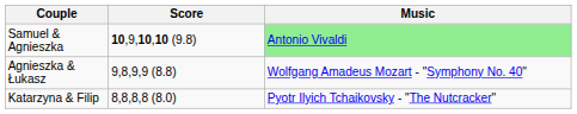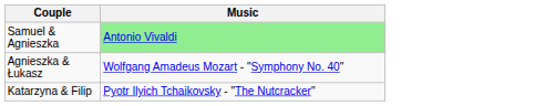- column: Score | 10,9,10,10 (9.8) | 9,8,9,9 (8.8) | 8,8,8,8 (8.0)
